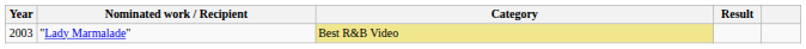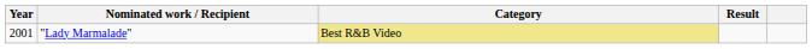"Lady Marmalade" | Year: 2003 -> 2001
